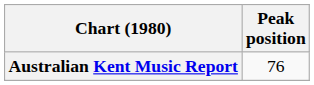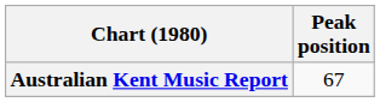Australian Kent Music Report | Peak position: 76 -> 67
